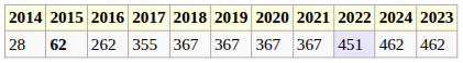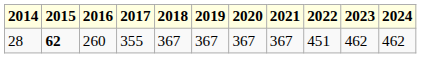columns swapped: 2023 <-> 2024
28 | 2016: 262 -> 260
28 | 2022: lavender background -> no background
